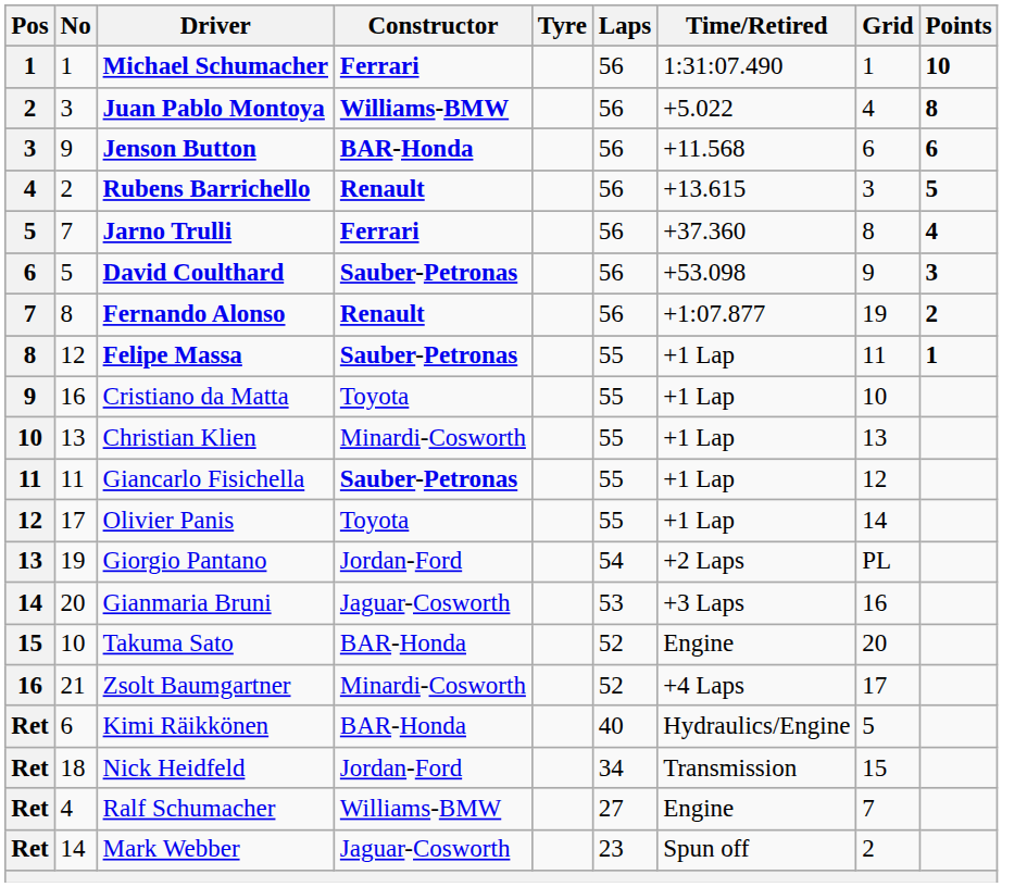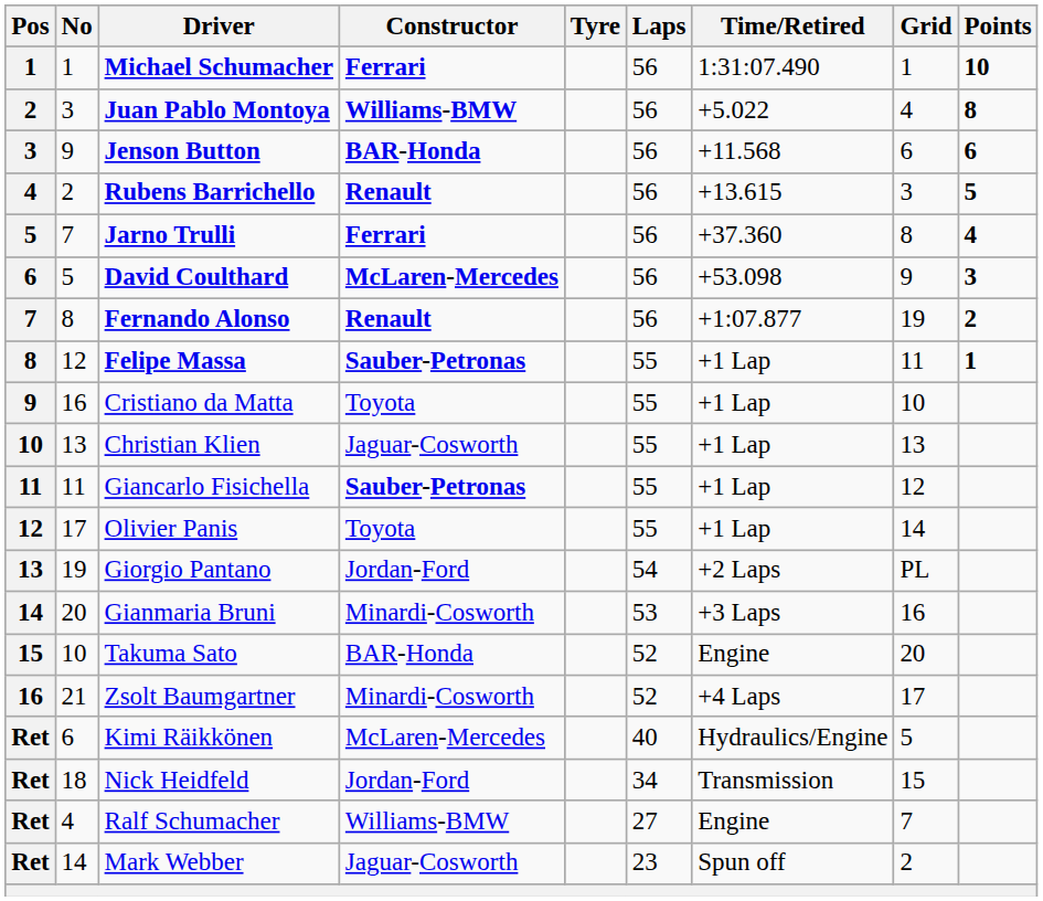David Coulthard | Constructor: Sauber-Petronas -> McLaren-Mercedes
Christian Klien | Constructor: Minardi-Cosworth -> Jaguar-Cosworth
Gianmaria Bruni | Constructor: Jaguar-Cosworth -> Minardi-Cosworth
Kimi Räikkönen | Constructor: BAR-Honda -> McLaren-Mercedes
